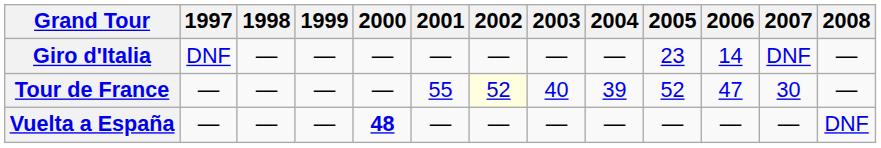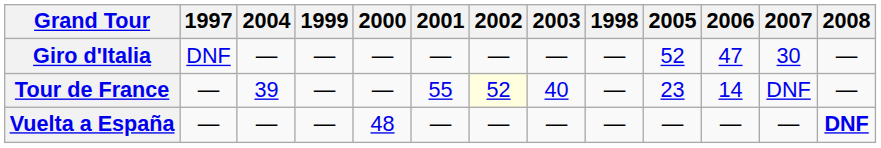columns swapped: 1998 <-> 2004
Giro d'Italia | 2005: 23 -> 52
Giro d'Italia | 2006: 14 -> 47
Giro d'Italia | 2007: DNF -> 30
Tour de France | 2005: 52 -> 23
Tour de France | 2006: 47 -> 14
Tour de France | 2007: 30 -> DNF
Vuelta a España | 2000: bold -> normal
Vuelta a España | 2008: normal -> bold
